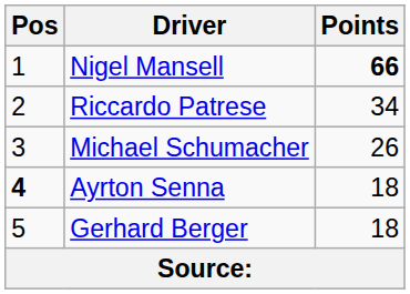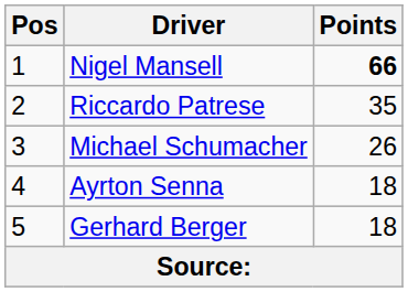Riccardo Patrese | Points: 34 -> 35
Ayrton Senna | Pos: bold -> normal
